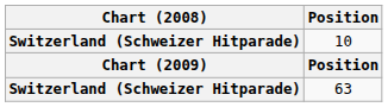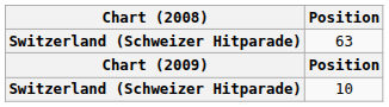rows swapped: 63 <-> 10
